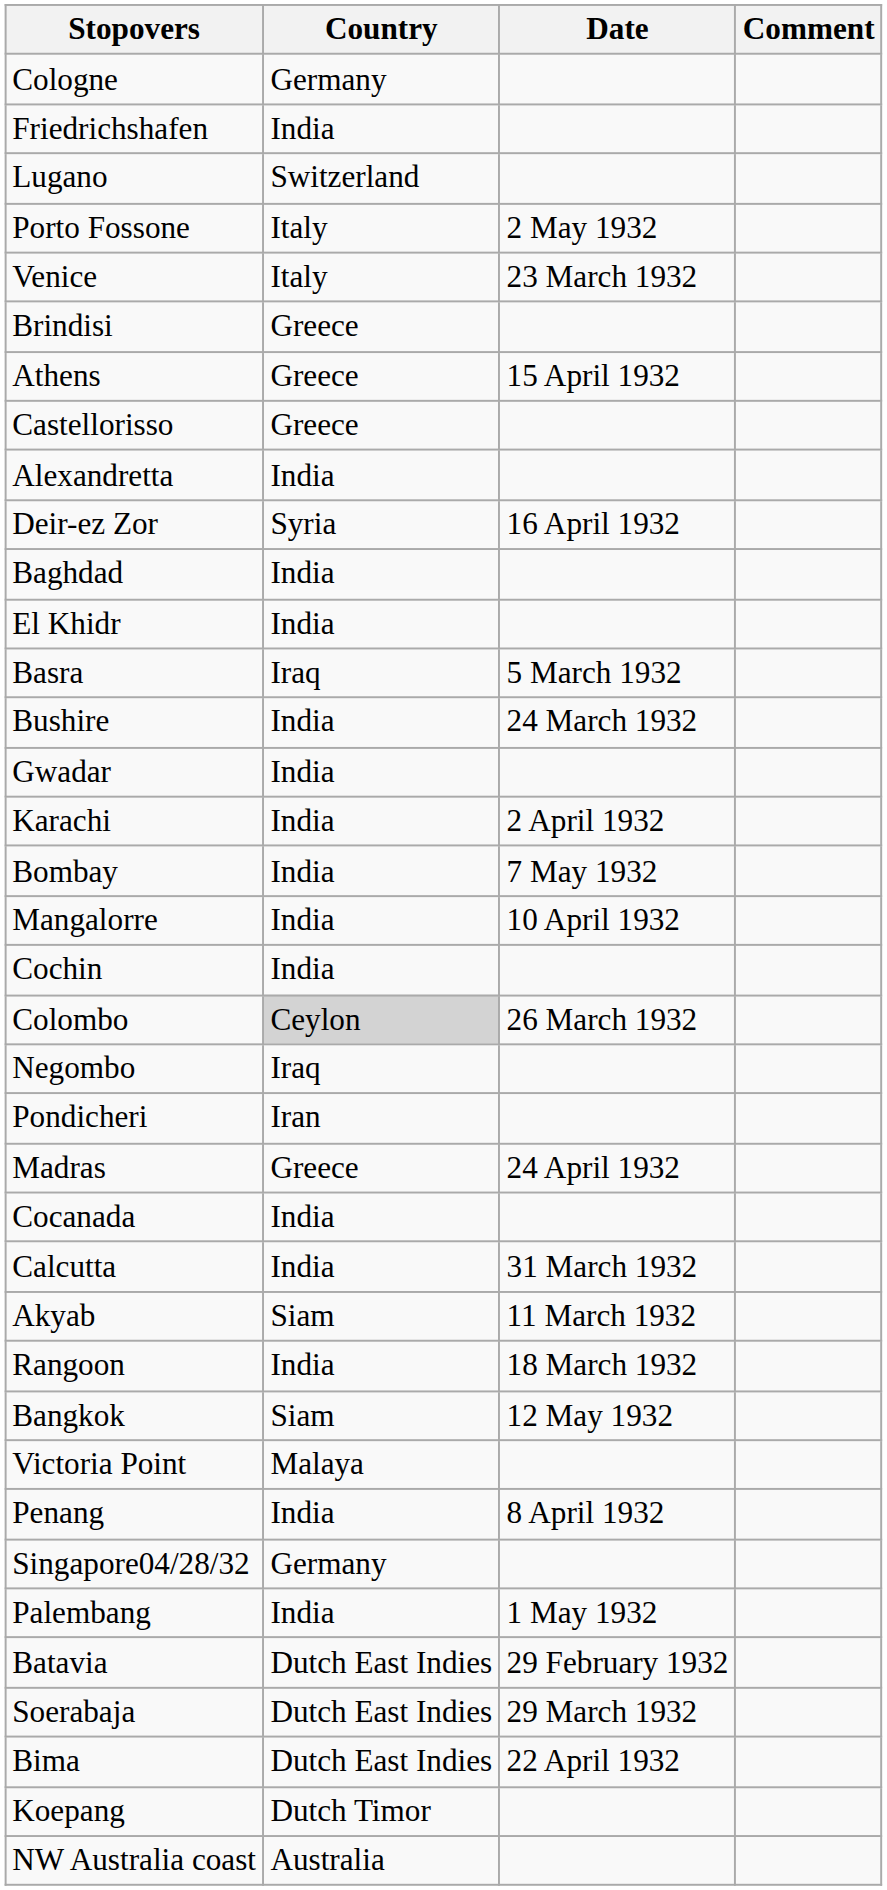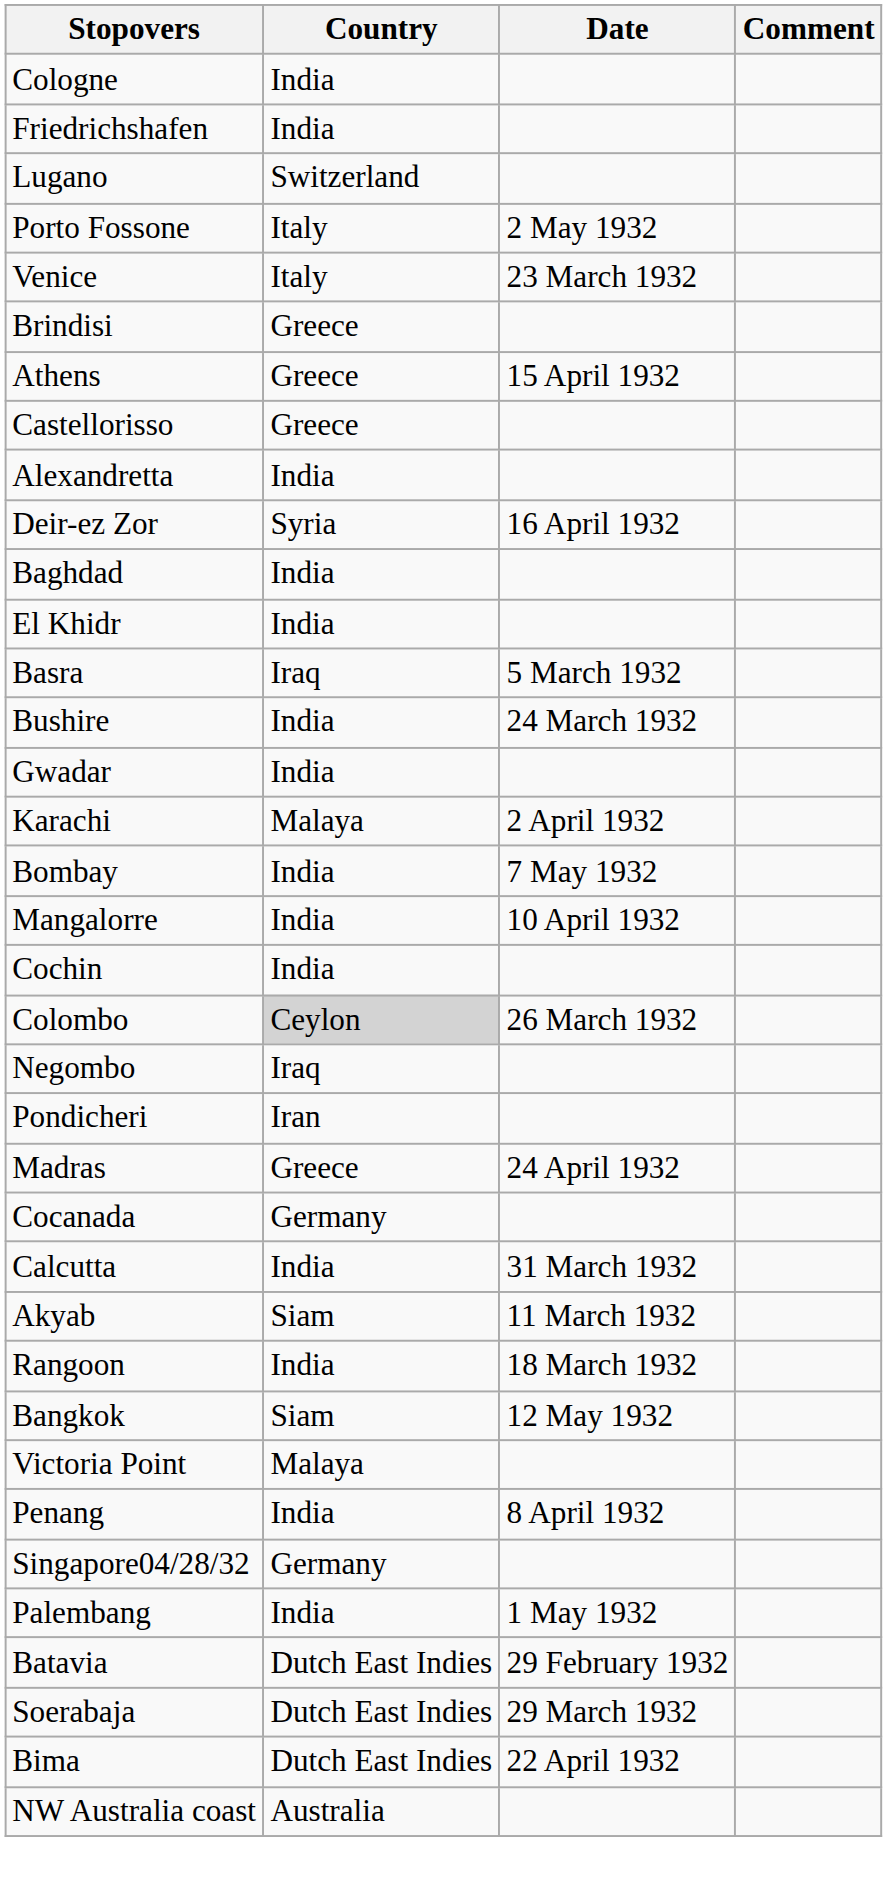Cologne | Country: Germany -> India
Karachi | Country: India -> Malaya
Cocanada | Country: India -> Germany
- row: Koepang | Dutch Timor
